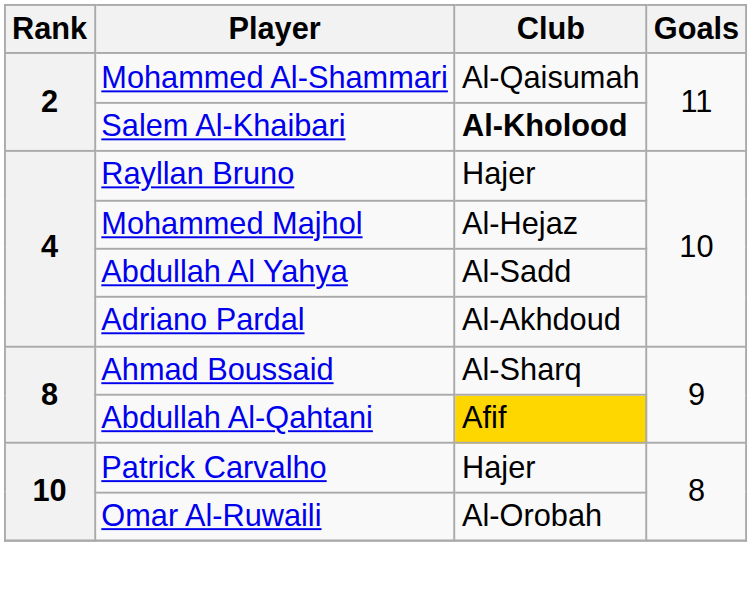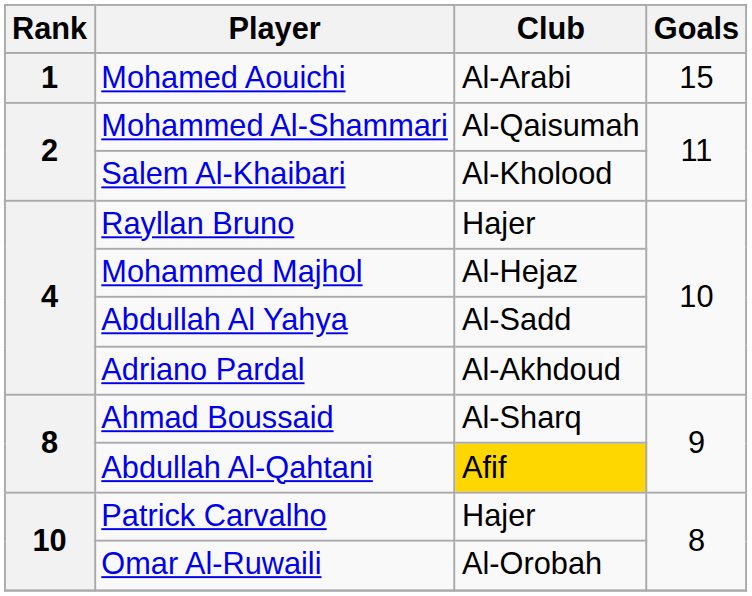+ row: 1 | Mohamed Aouichi | Al-Arabi | 15
Salem Al-Khaibari | Club: bold -> normal
